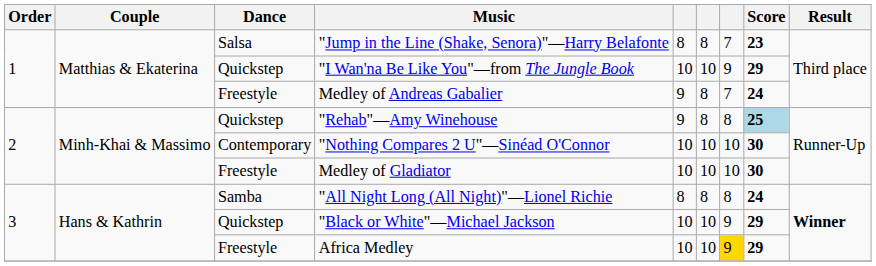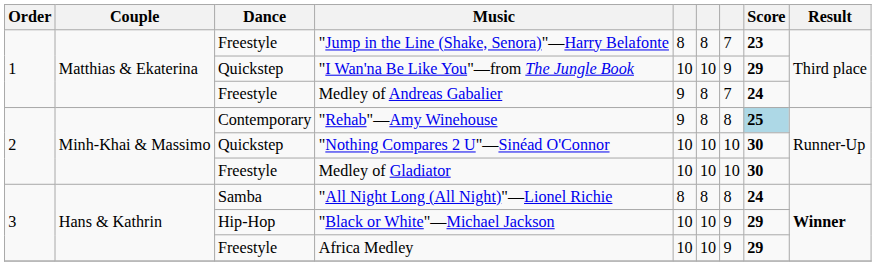"Jump in the Line (Shake, Senora)"—Harry Belafonte | Dance: Salsa -> Freestyle
"Rehab"—Amy Winehouse | Dance: Quickstep -> Contemporary
"Nothing Compares 2 U"—Sinéad O'Connor | Dance: Contemporary -> Quickstep
"Black or White"—Michael Jackson | Dance: Quickstep -> Hip-Hop
Africa Medley | column 7: gold background -> no background
